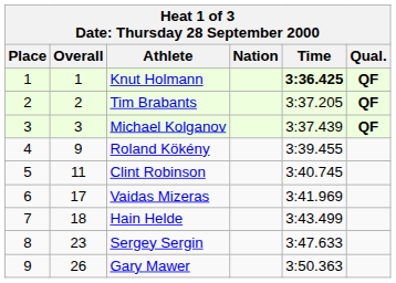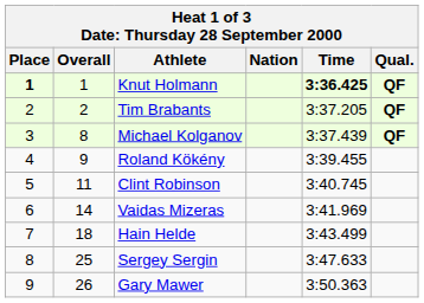Knut Holmann | Place: normal -> bold
Michael Kolganov | Overall: 3 -> 8
Vaidas Mizeras | Overall: 17 -> 14
Sergey Sergin | Overall: 23 -> 25
